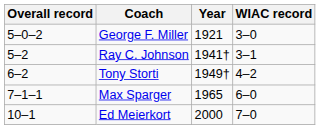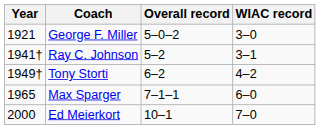columns swapped: Year <-> Overall record
